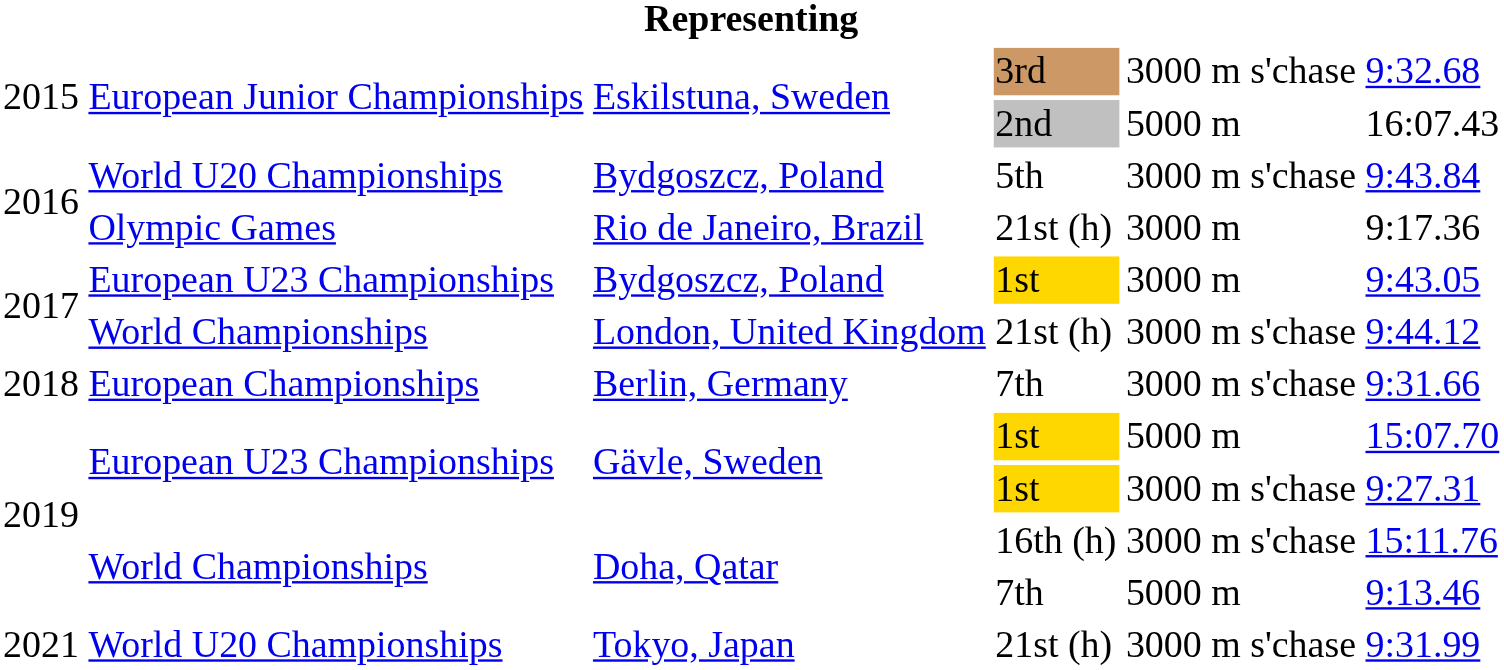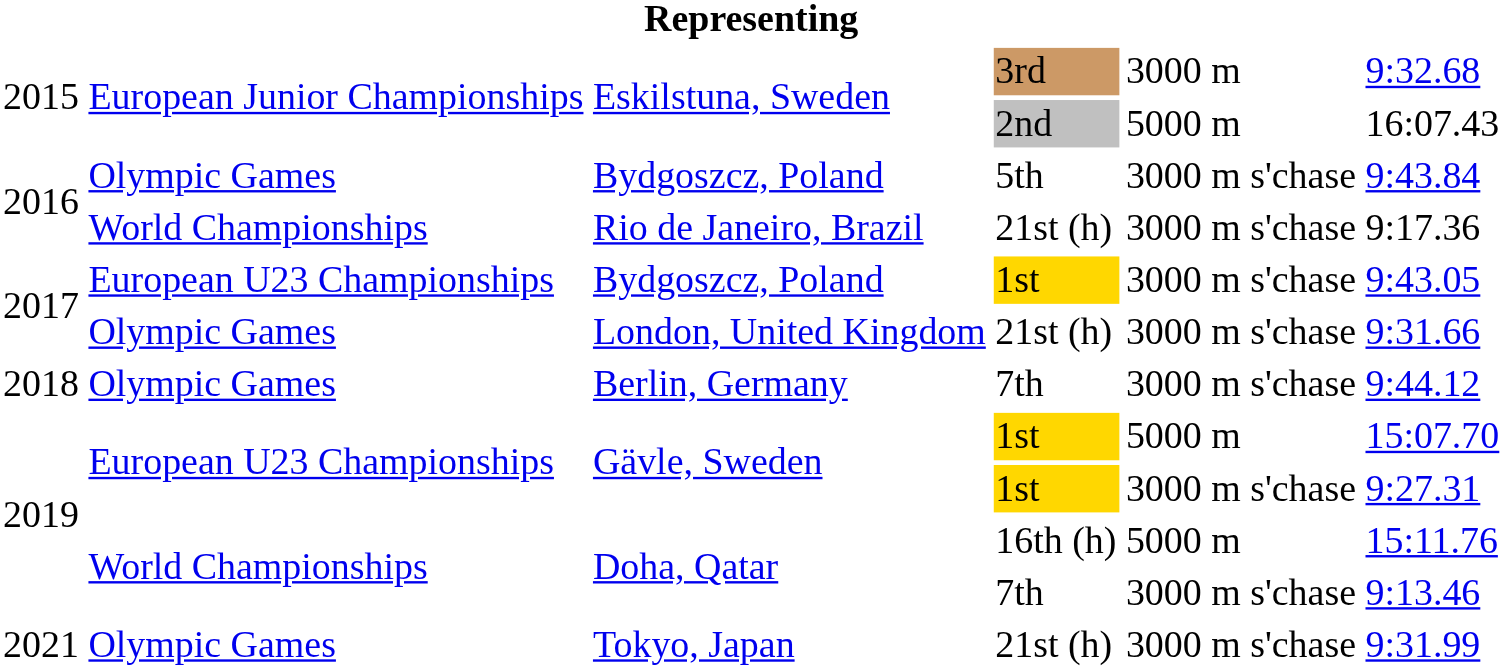Eskilstuna, Sweden / 3rd | column 5: 3000 m s'chase -> 3000 m
Bydgoszcz, Poland / 5th | column 2: World U20 Championships -> Olympic Games
Rio de Janeiro, Brazil | column 2: Olympic Games -> World Championships
Rio de Janeiro, Brazil | column 5: 3000 m -> 3000 m s'chase
Bydgoszcz, Poland / 1st | column 5: 3000 m -> 3000 m s'chase
London, United Kingdom | column 2: World Championships -> Olympic Games
London, United Kingdom | column 6: 9:44.12 -> 9:31.66
Berlin, Germany | column 2: European Championships -> Olympic Games
Berlin, Germany | column 6: 9:31.66 -> 9:44.12
Doha, Qatar / 16th (h) | column 5: 3000 m s'chase -> 5000 m
Doha, Qatar / 7th | column 5: 5000 m -> 3000 m s'chase
Tokyo, Japan | column 2: World U20 Championships -> Olympic Games
